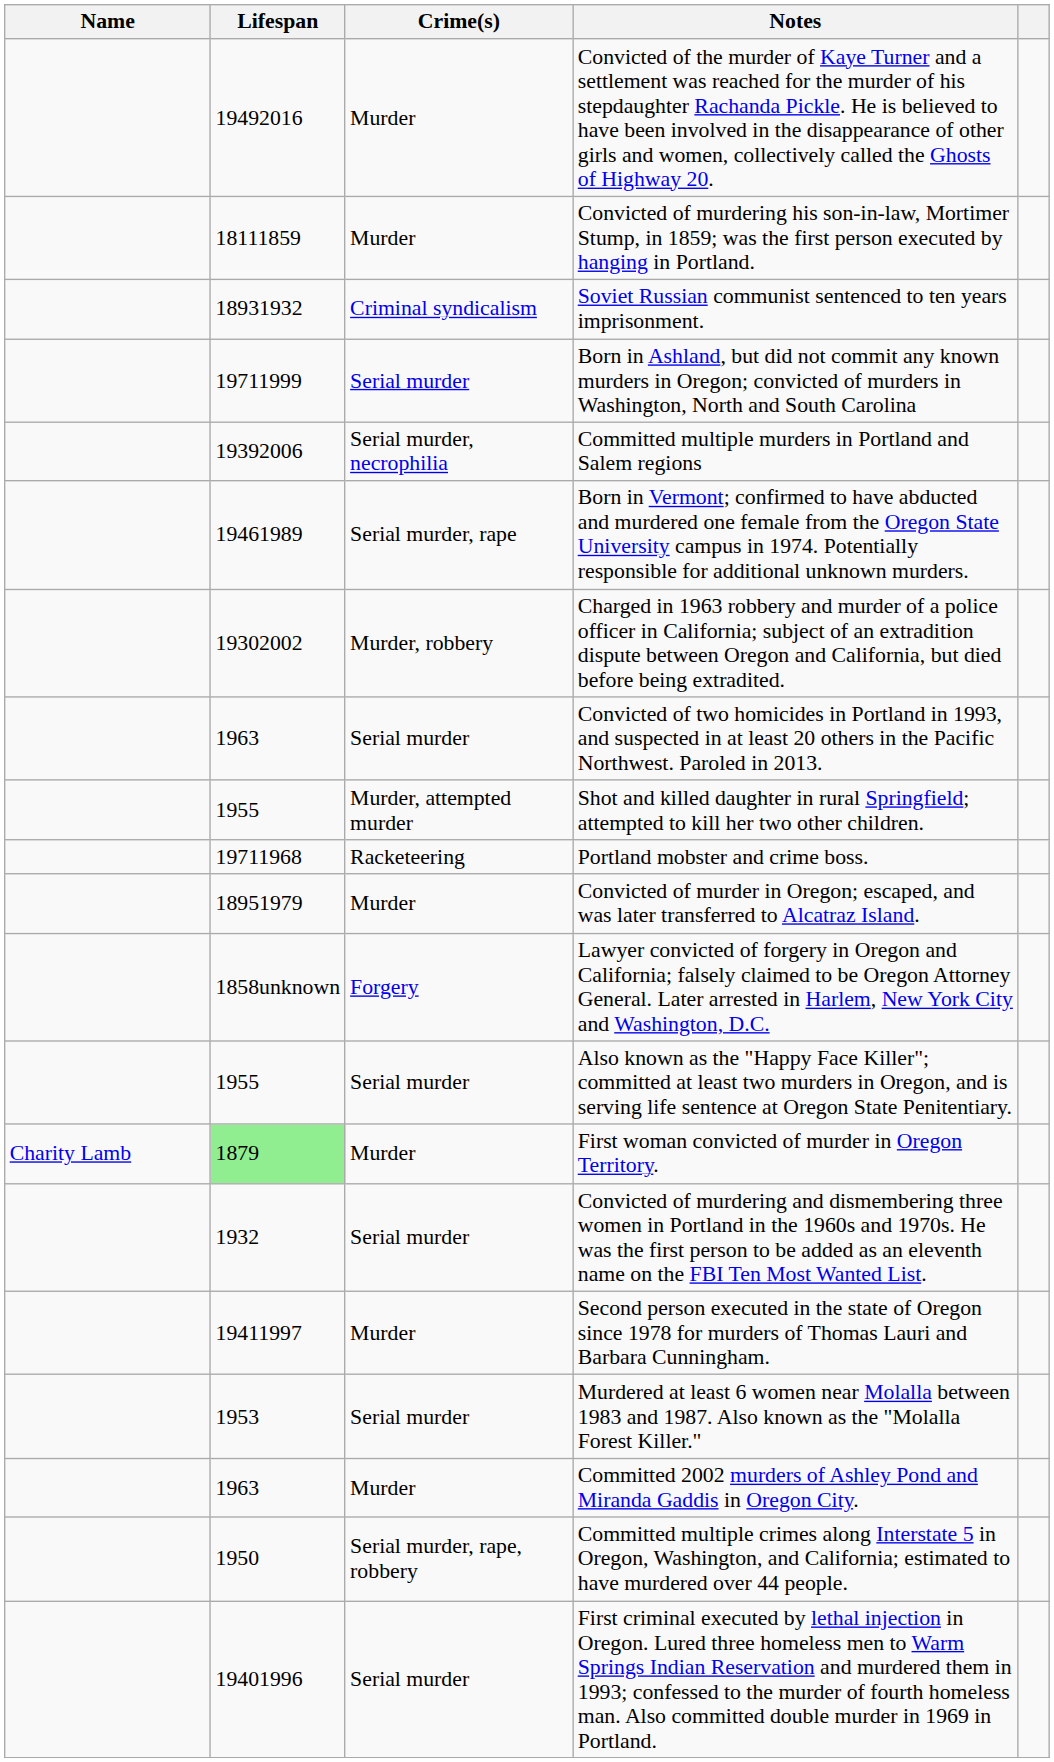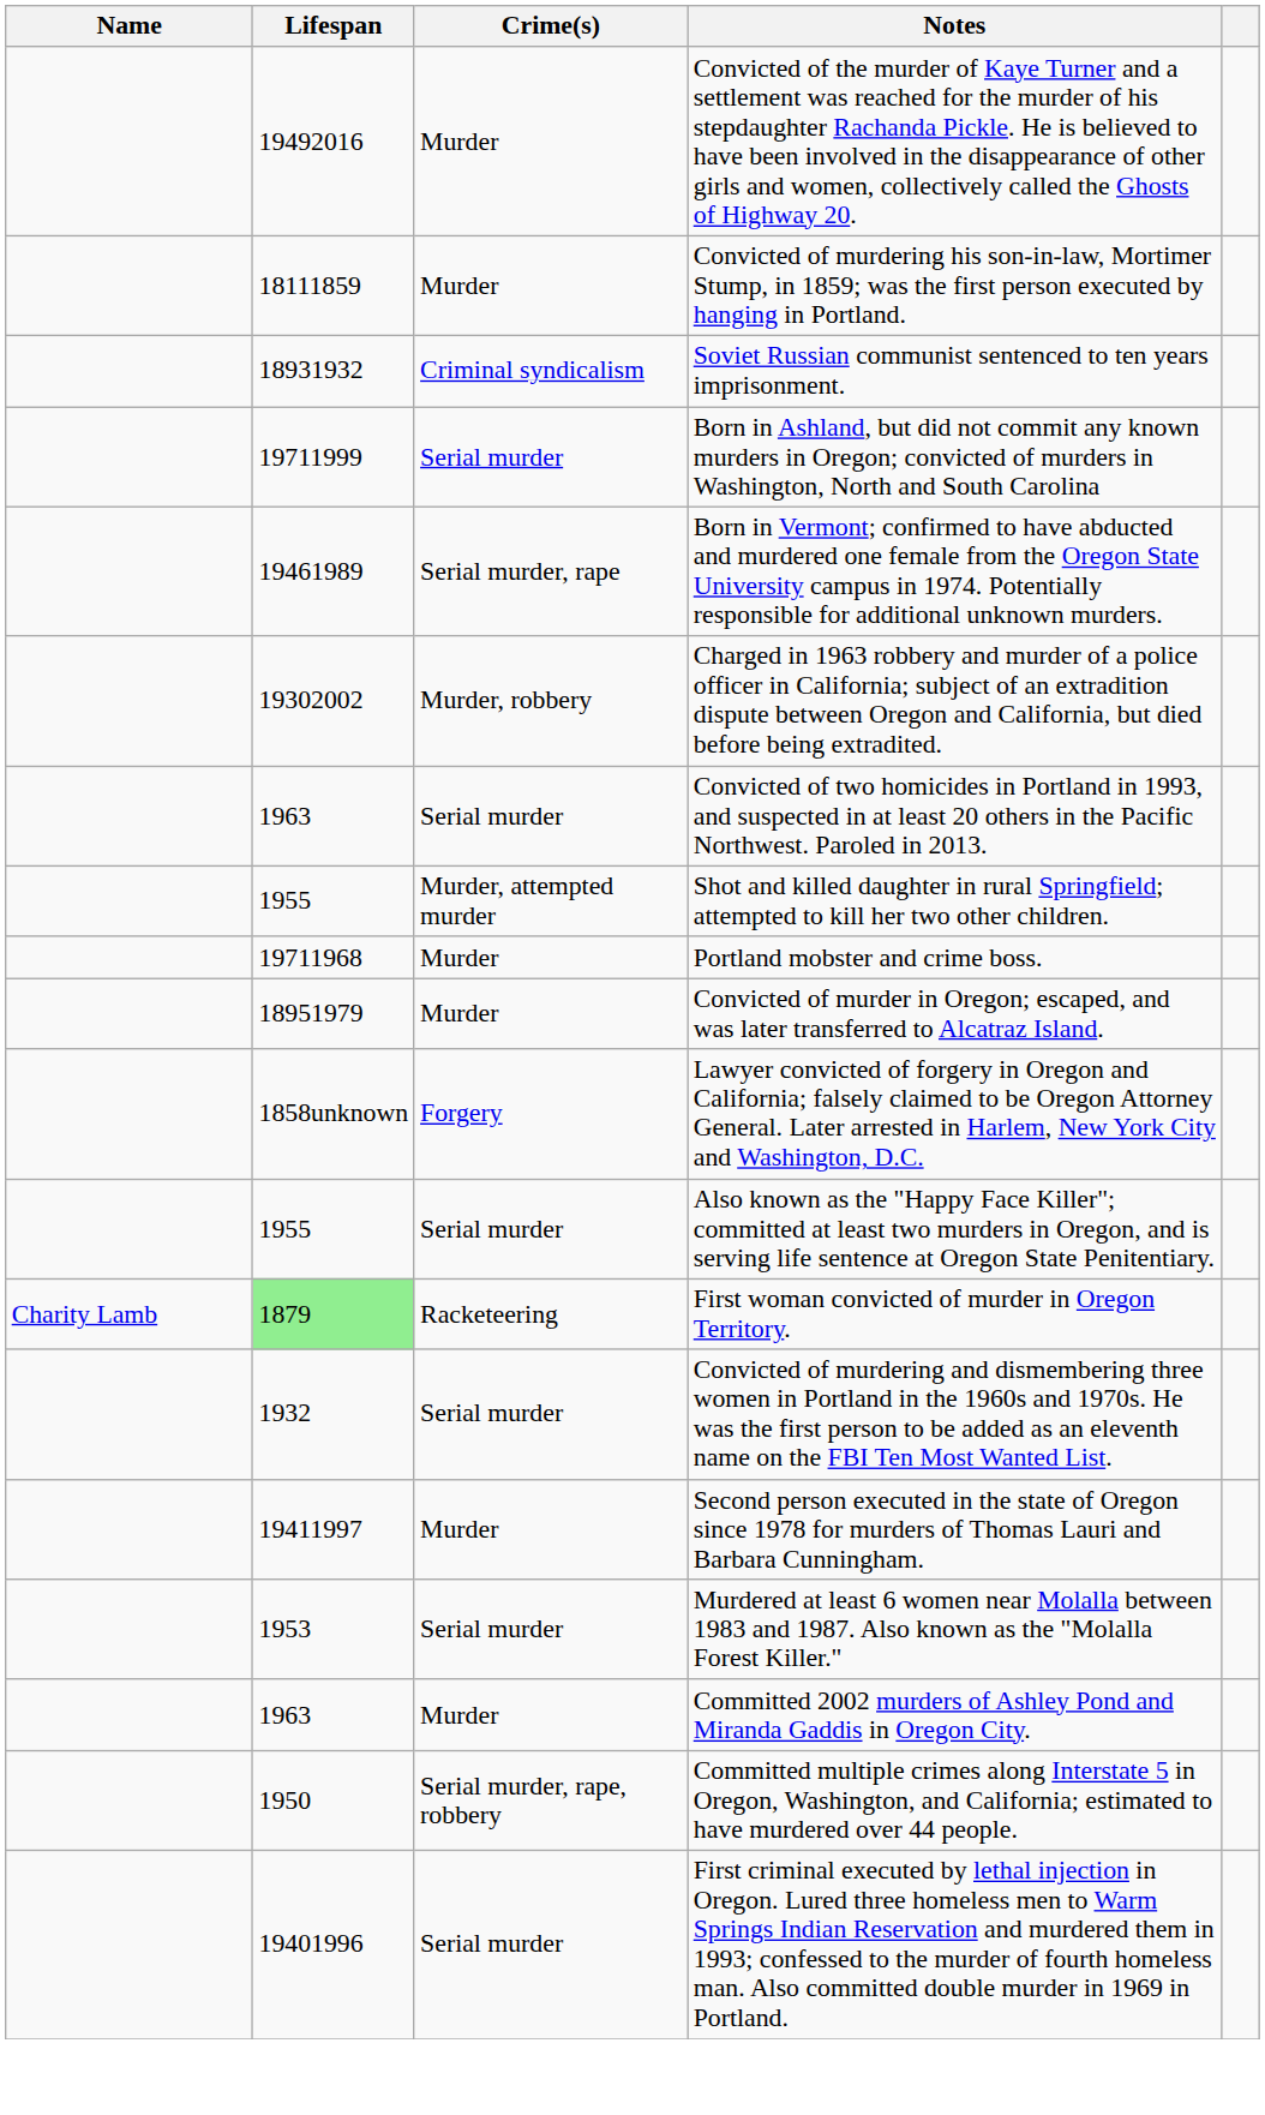- row: 19392006 | Serial murder, necrophilia | Committed multiple murders in Portland and Salem regions
Portland mobster and crime boss. | Crime(s): Racketeering -> Murder
First woman convicted of murder in Oregon Territory. | Crime(s): Murder -> Racketeering
